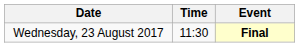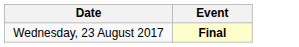- column: Time | 11:30
